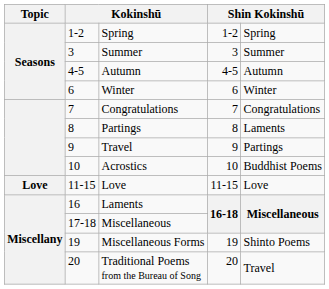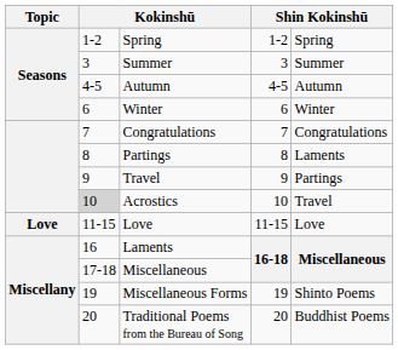Acrostics | column 2: no background -> lightgrey background
Acrostics | column 5: Buddhist Poems -> Travel
Traditional Poems from the Bureau of Song | column 5: Travel -> Buddhist Poems
